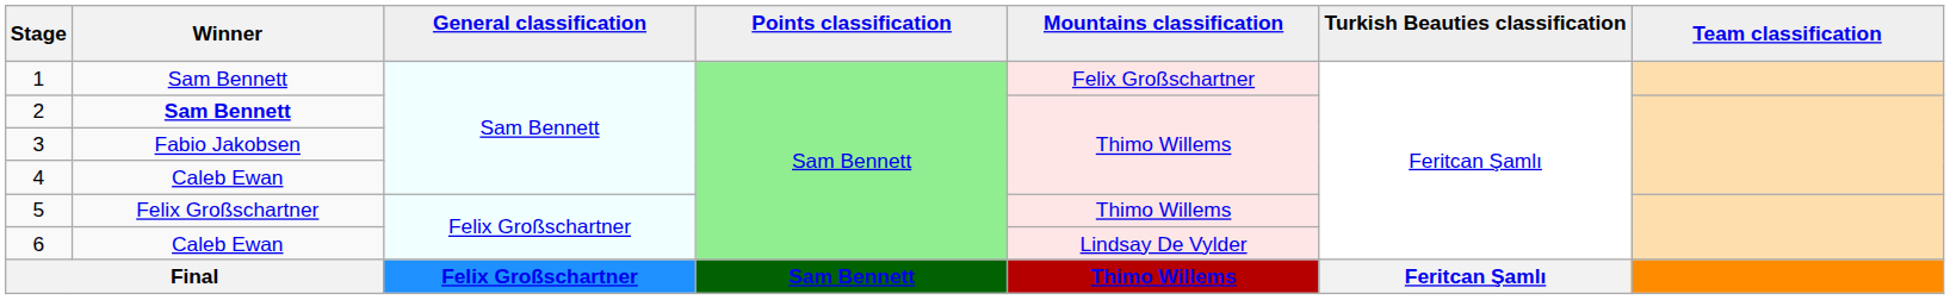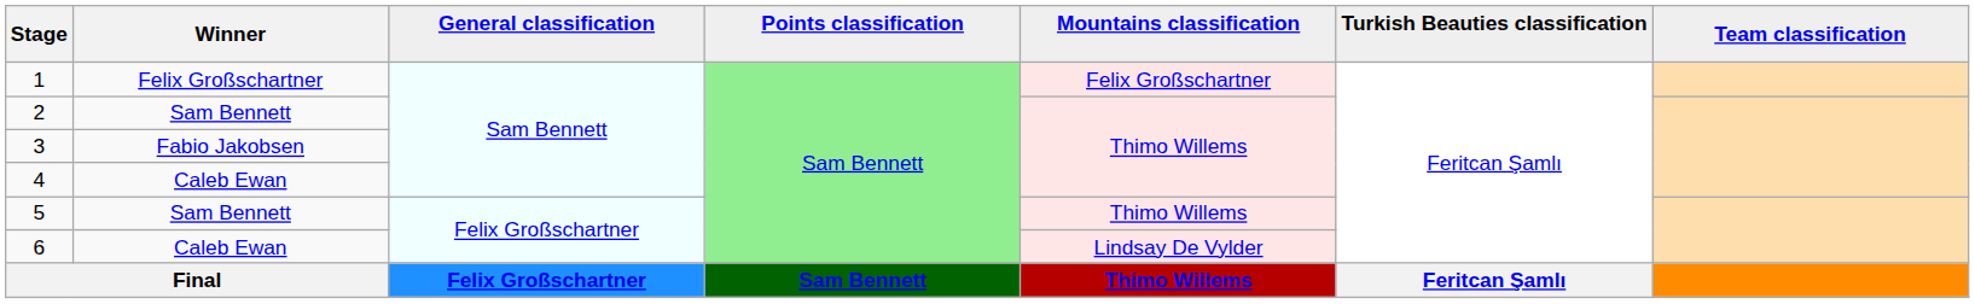1 | Winner: Sam Bennett -> Felix Großschartner
2 | Winner: bold -> normal
5 | Winner: Felix Großschartner -> Sam Bennett
